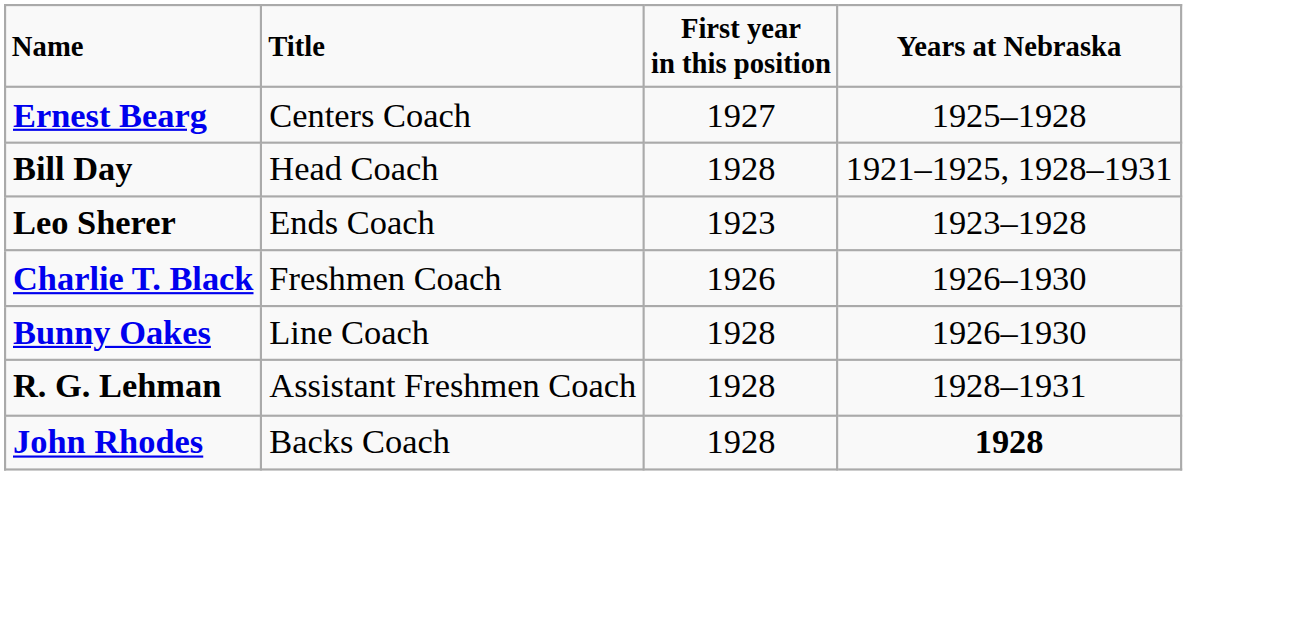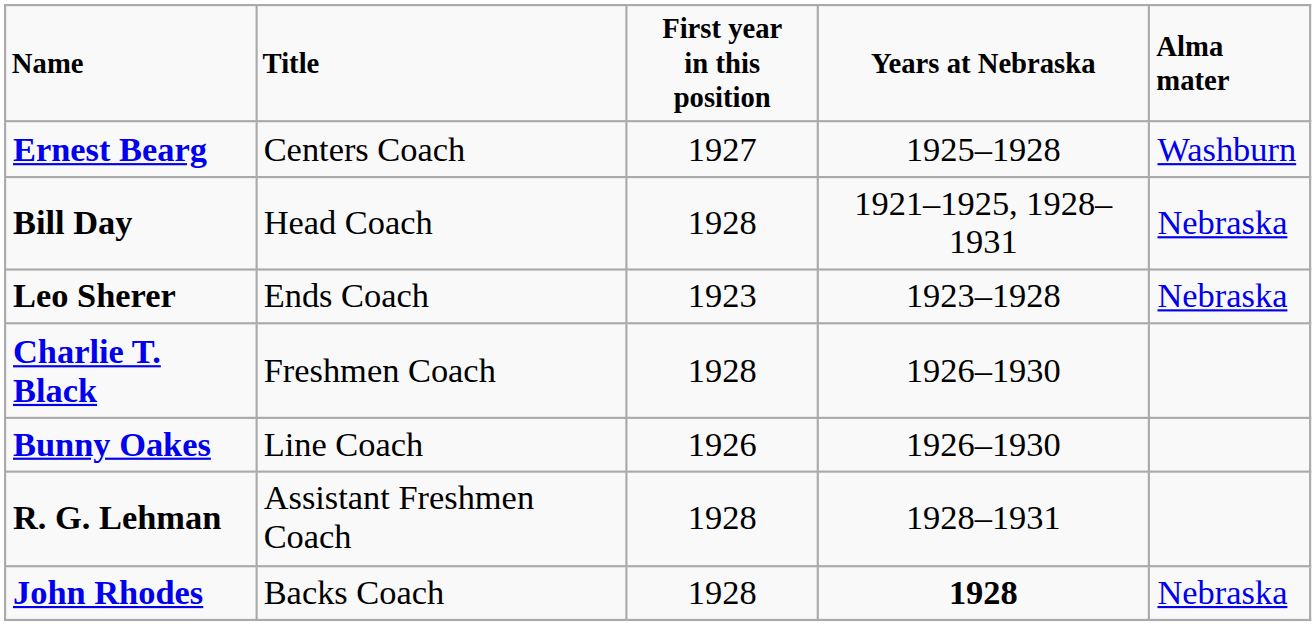+ column: Alma mater | Washburn | Nebraska | Nebraska | Nebraska
Charlie T. Black | First year in this position: 1926 -> 1928
Bunny Oakes | First year in this position: 1928 -> 1926
